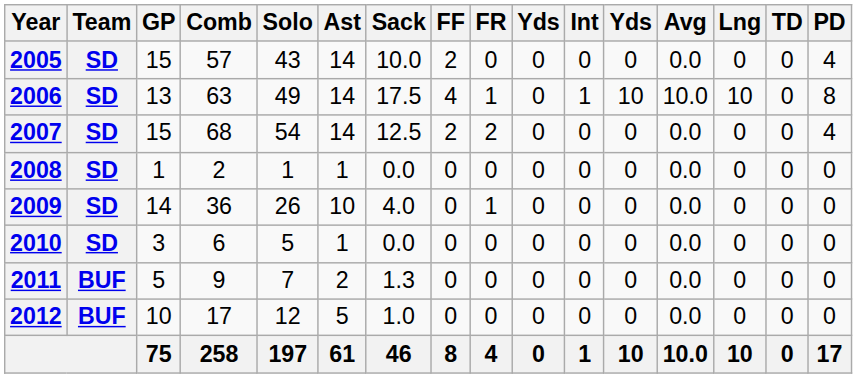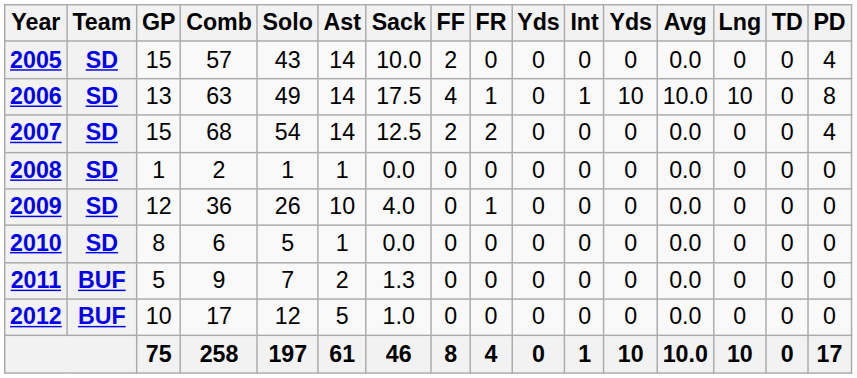2009 | GP: 14 -> 12
2010 | GP: 3 -> 8
